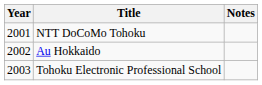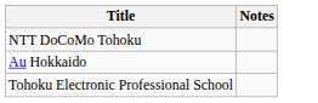- column: Year | 2001 | 2002 | 2003
